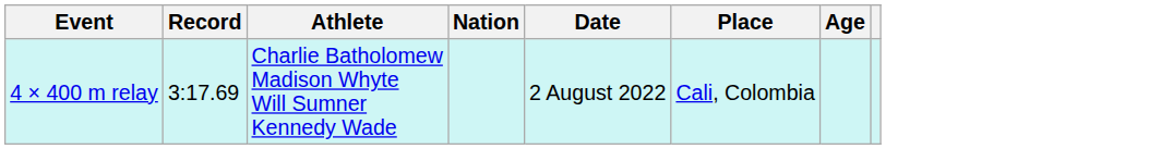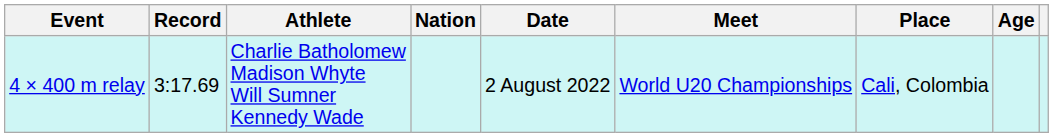+ column: Meet | World U20 Championships
